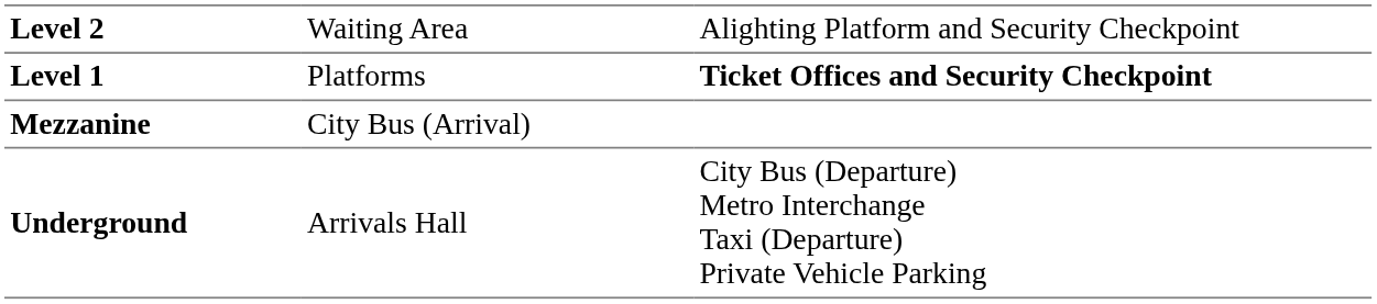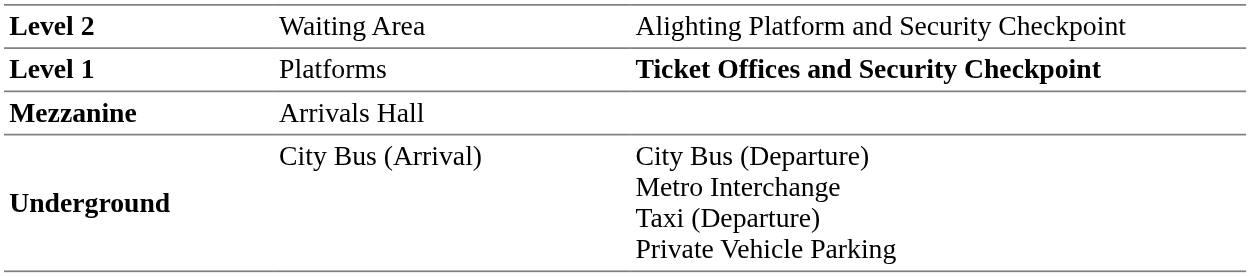Mezzanine | column 2: City Bus (Arrival) -> Arrivals Hall
Underground | column 2: Arrivals Hall -> City Bus (Arrival)
